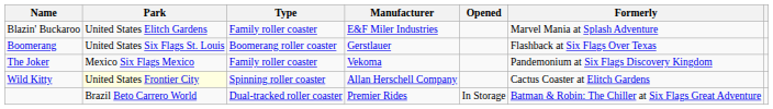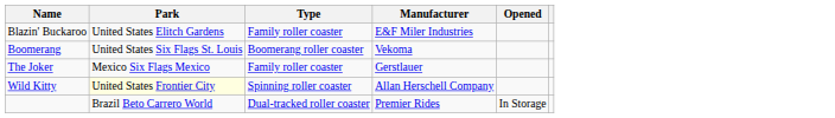- column: Formerly | Marvel Mania at Splash Adventure | Flashback at Six Flags Over Texas | Pandemonium at Six Flags Discovery Kingdom | Cactus Coaster at Elitch Gardens | Batman & Robin: The Chiller at Six Flags Great Adventure
Boomerang | Manufacturer: Gerstlauer -> Vekoma
The Joker | Manufacturer: Vekoma -> Gerstlauer
